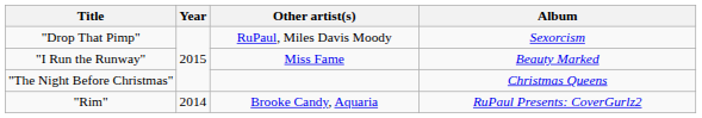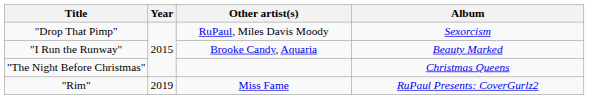"I Run the Runway" | Other artist(s): Miss Fame -> Brooke Candy, Aquaria
"Rim" | Year: 2014 -> 2019
"Rim" | Other artist(s): Brooke Candy, Aquaria -> Miss Fame
